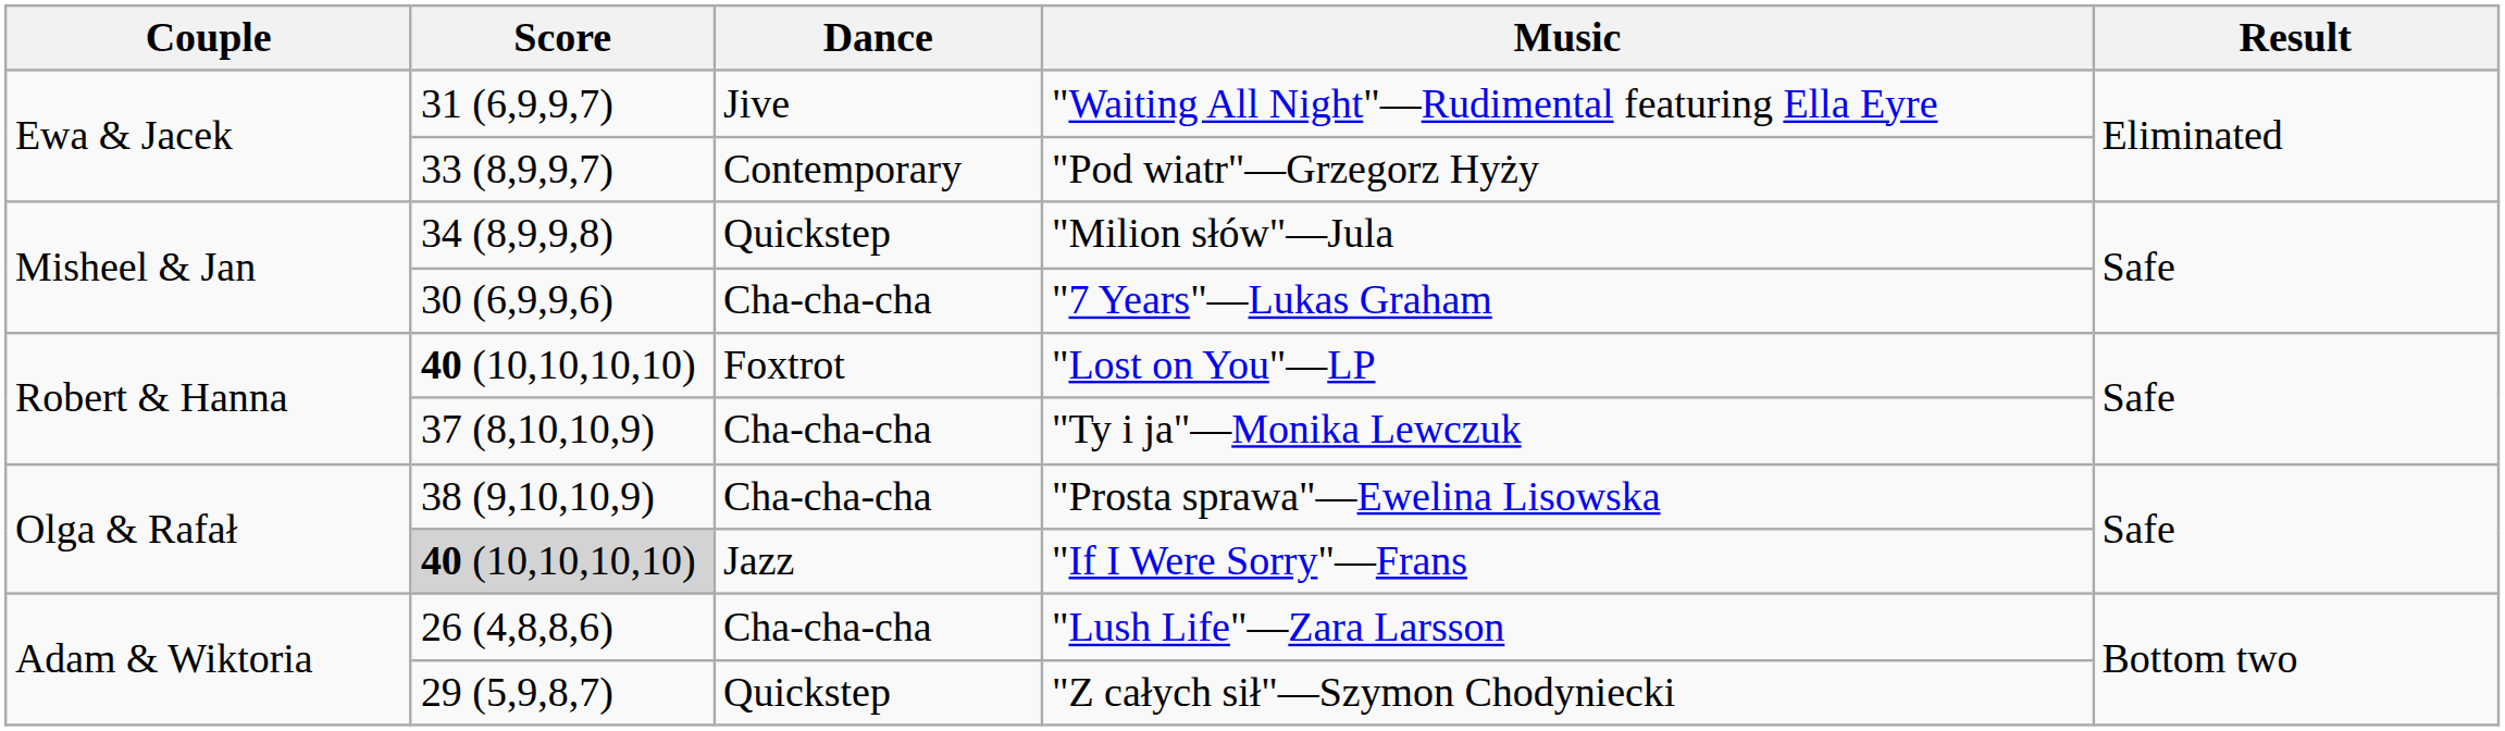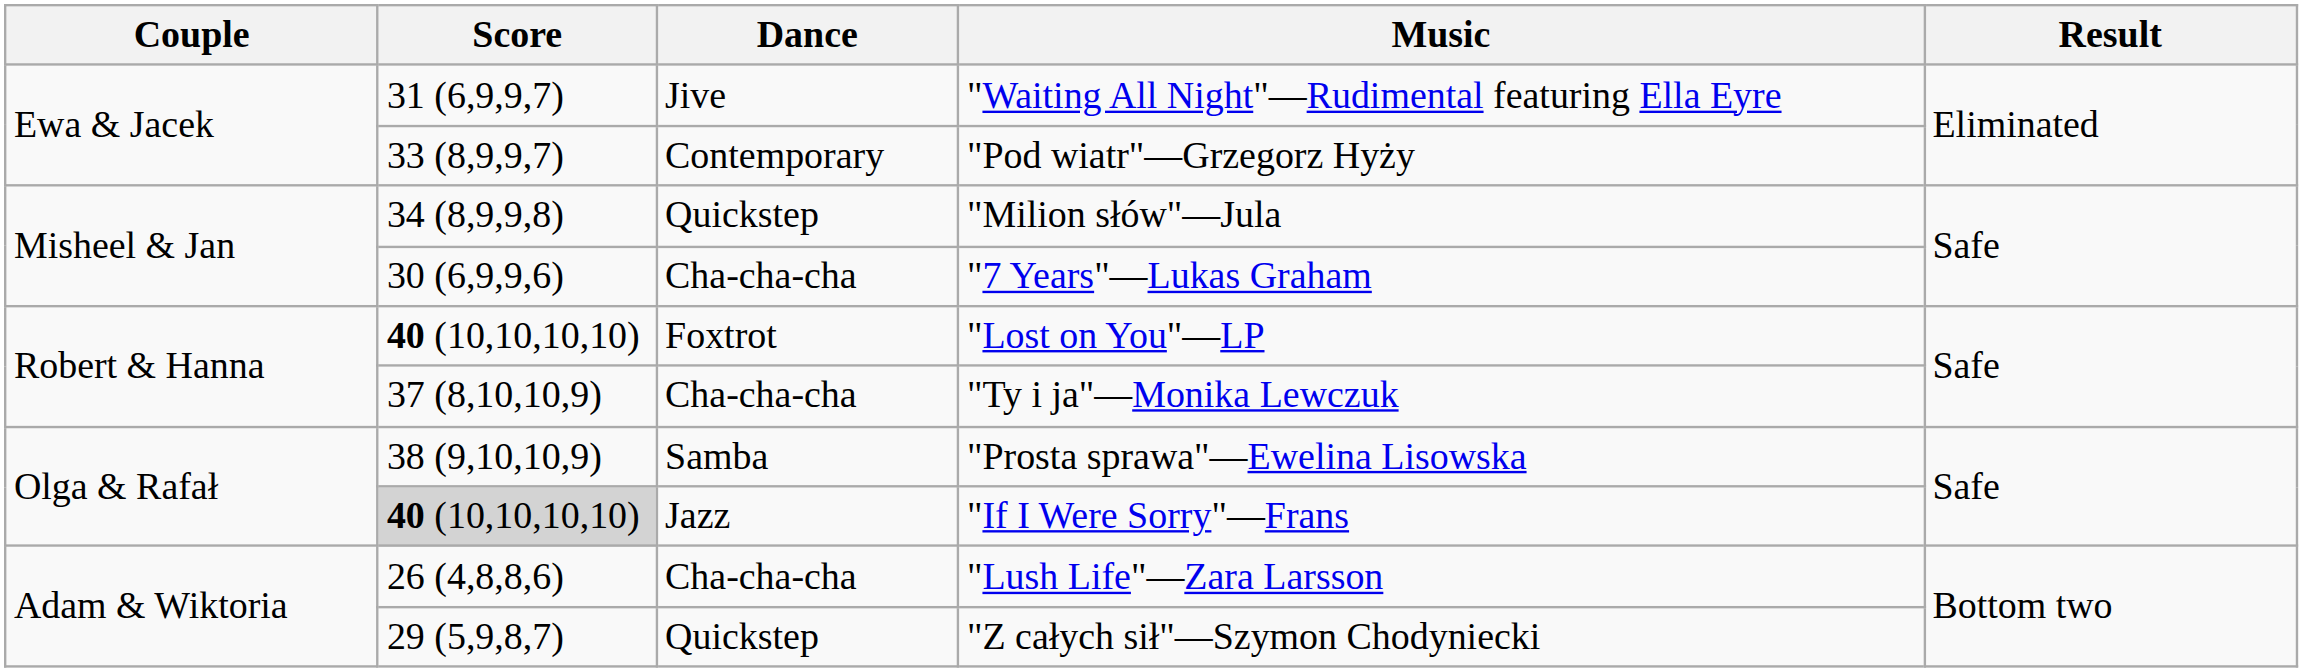"Prosta sprawa"—Ewelina Lisowska | Dance: Cha-cha-cha -> Samba
